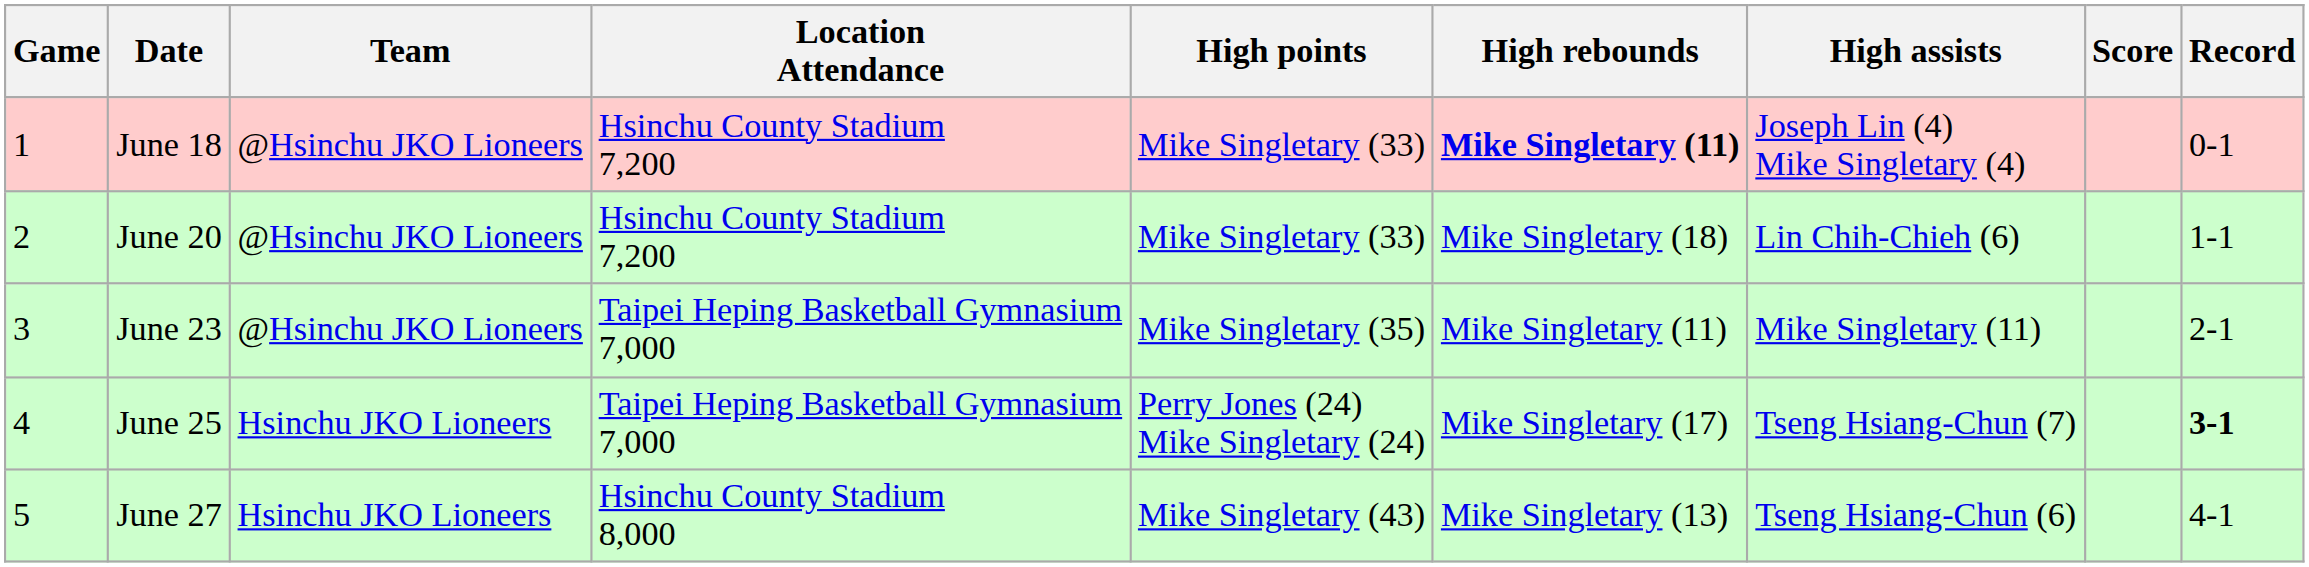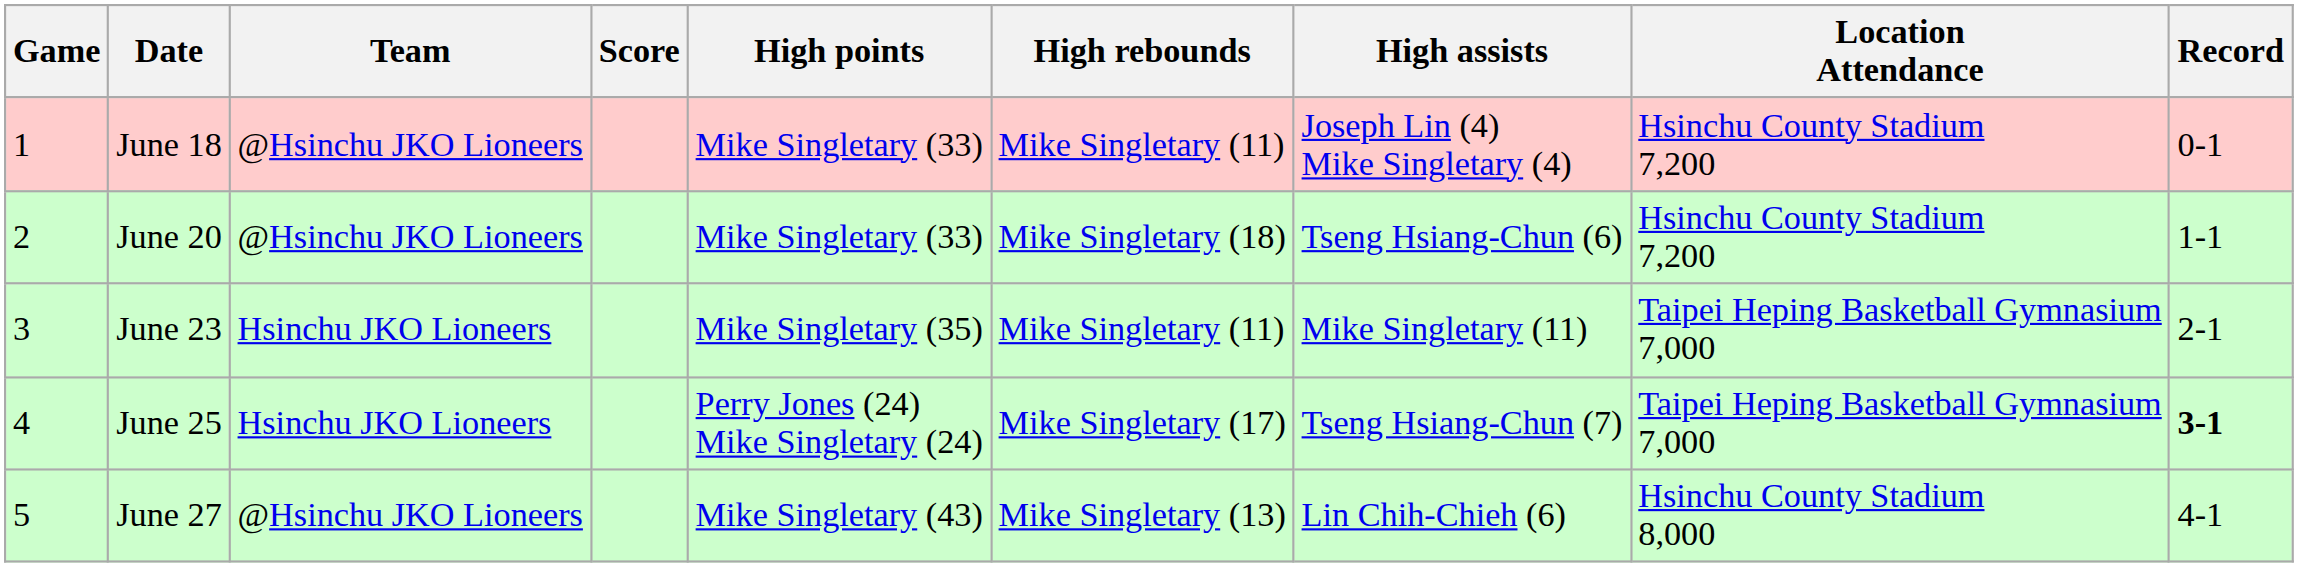columns swapped: Score <-> Location Attendance
June 18 | High rebounds: bold -> normal
June 20 | High assists: Lin Chih-Chieh (6) -> Tseng Hsiang-Chun (6)
June 23 | Team: @Hsinchu JKO Lioneers -> Hsinchu JKO Lioneers
June 27 | Team: Hsinchu JKO Lioneers -> @Hsinchu JKO Lioneers
June 27 | High assists: Tseng Hsiang-Chun (6) -> Lin Chih-Chieh (6)
